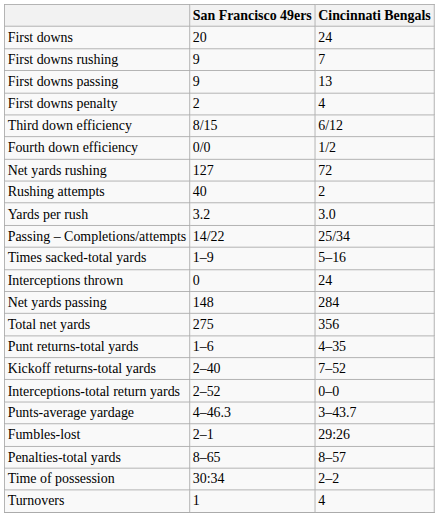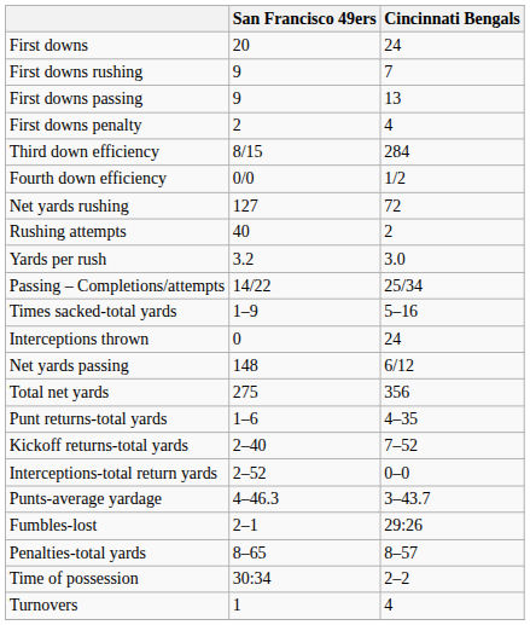Third down efficiency | Cincinnati Bengals: 6/12 -> 284
Net yards passing | Cincinnati Bengals: 284 -> 6/12
